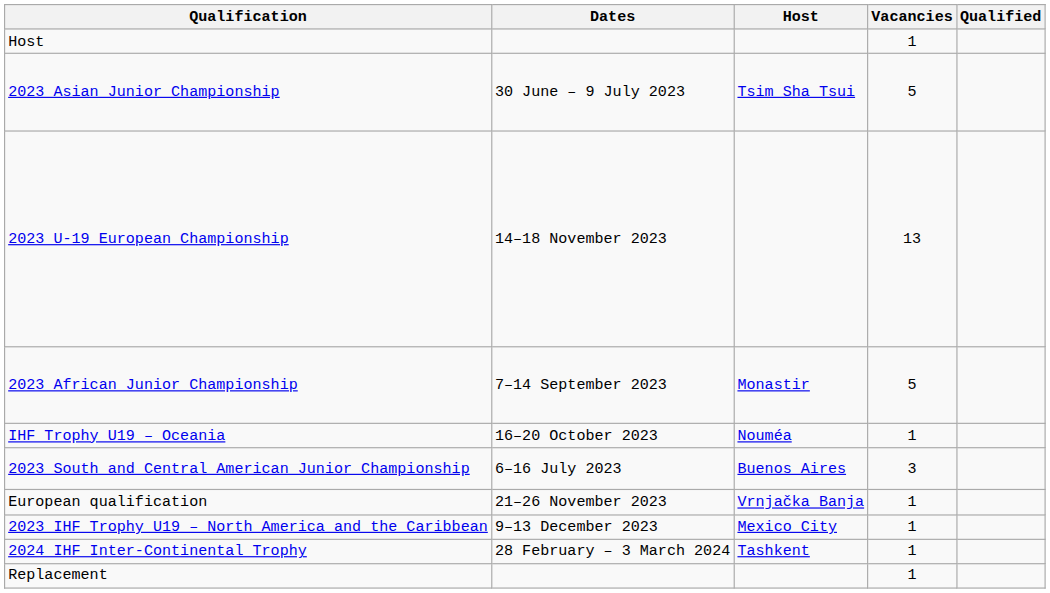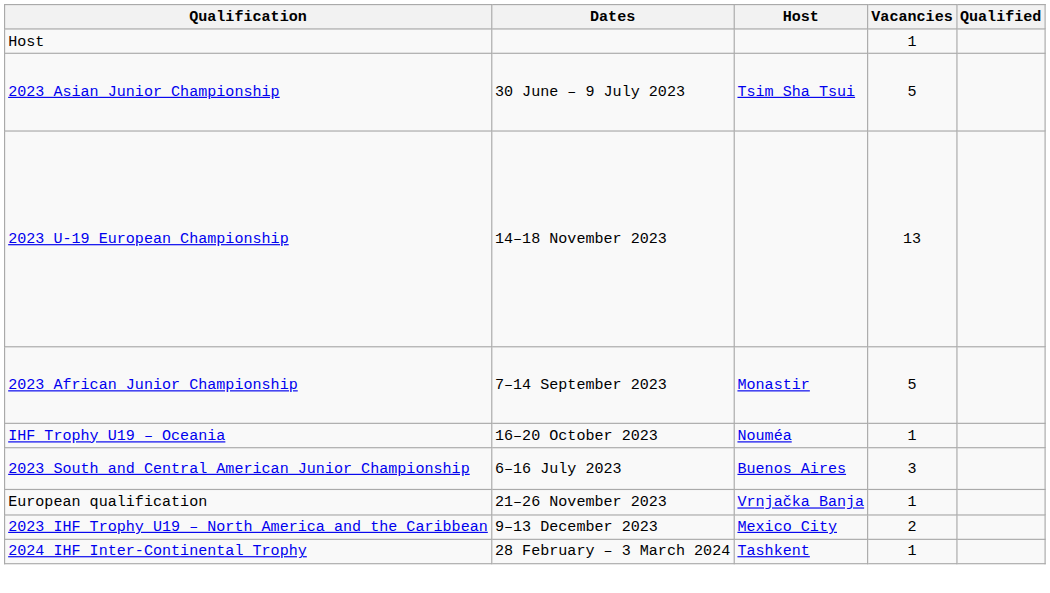2023 IHF Trophy U19 – North America and the Caribbean | Vacancies: 1 -> 2
- row: Replacement | 1
